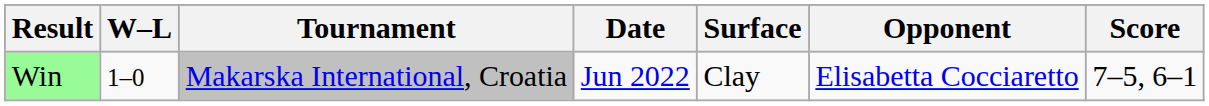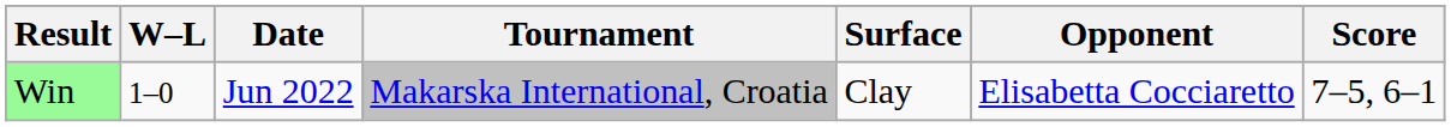columns swapped: Date <-> Tournament
